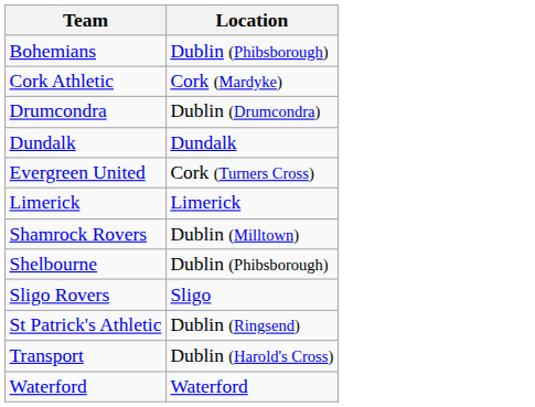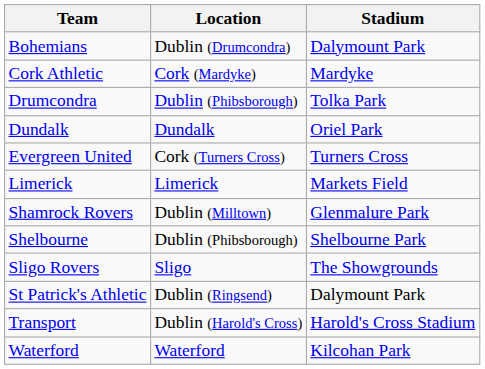+ column: Stadium | Dalymount Park | Mardyke | Tolka Park | Oriel Park | Turners Cross | Markets Field | Glenmalure Park | Shelbourne Park | The Showgrounds | Dalymount Park | Harold's Cross Stadium | Kilcohan Park
Bohemians | Location: Dublin (Phibsborough) -> Dublin (Drumcondra)
Drumcondra | Location: Dublin (Drumcondra) -> Dublin (Phibsborough)
